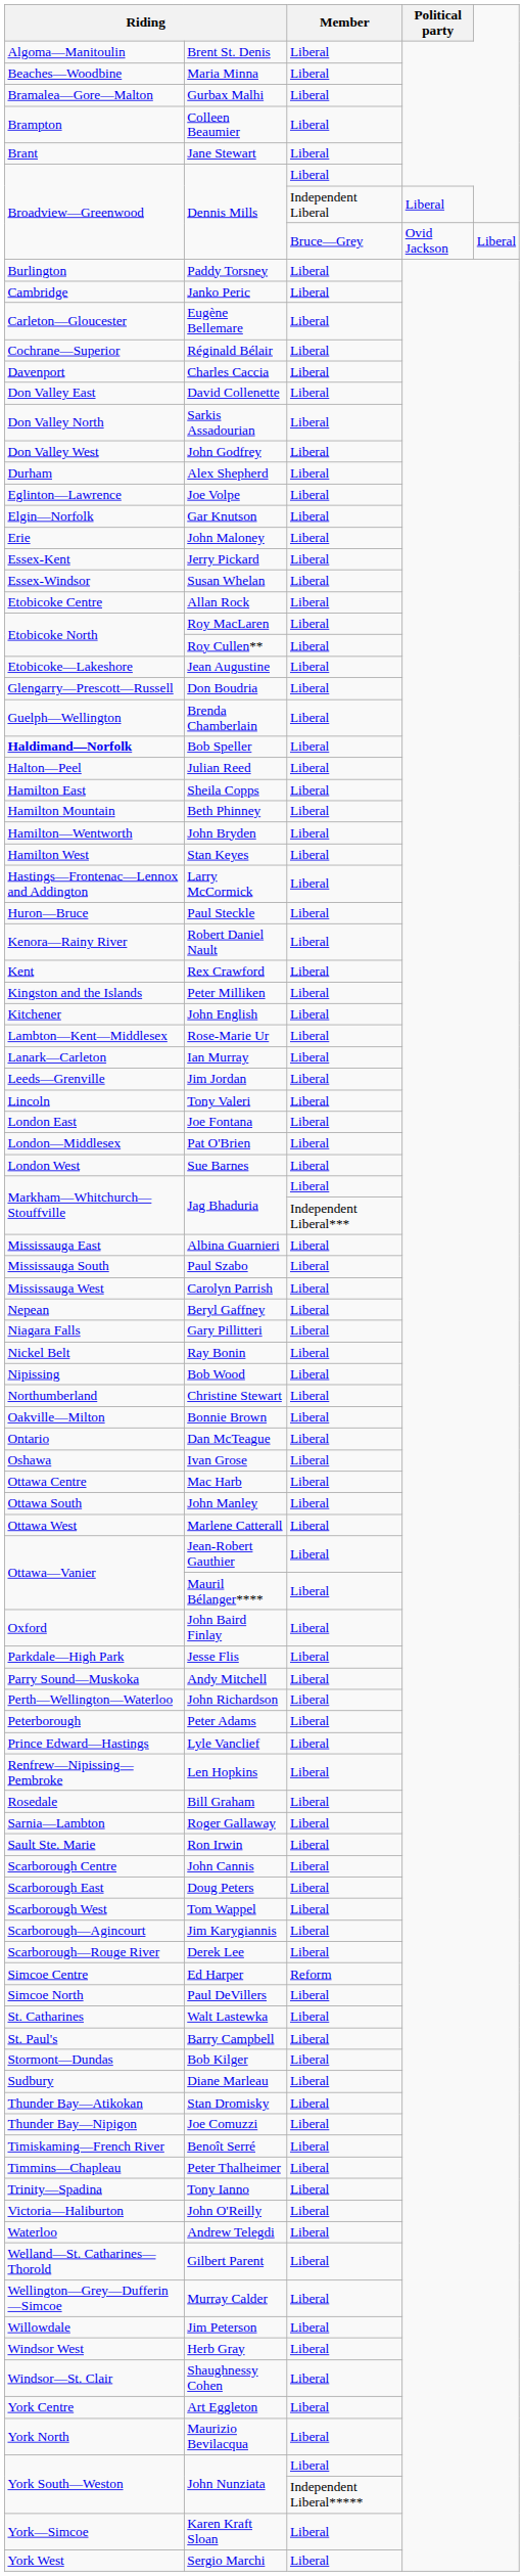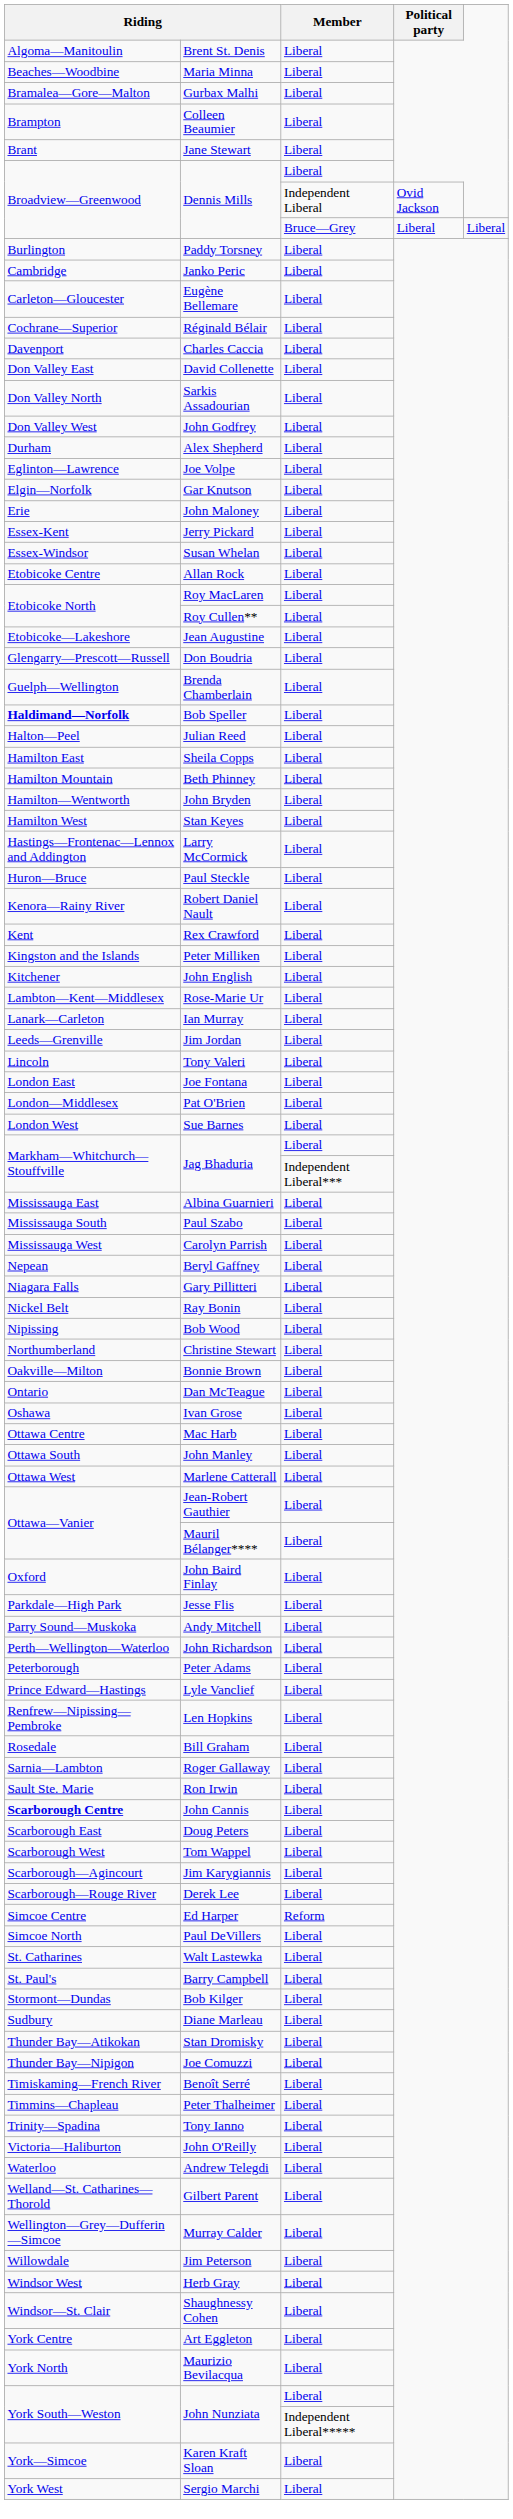Dennis Mills / Independent Liberal | Political party: Liberal -> Ovid Jackson
Dennis Mills / Bruce—Grey | Political party: Ovid Jackson -> Liberal
John Cannis | column 1: normal -> bold
